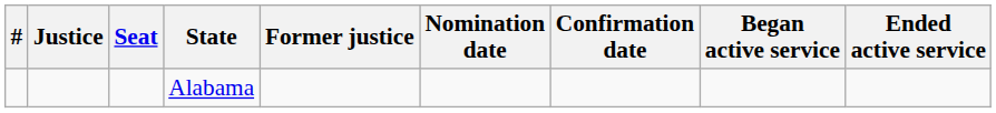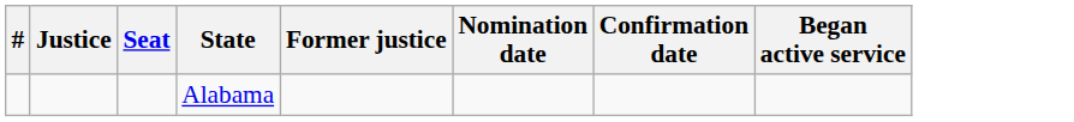- column: Ended active service
